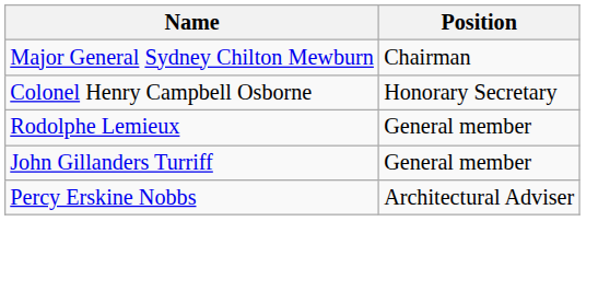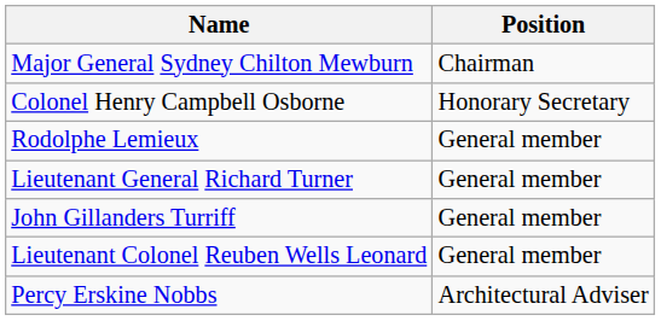+ row: Lieutenant General Richard Turner | General member
+ row: Lieutenant Colonel Reuben Wells Leonard | General member
